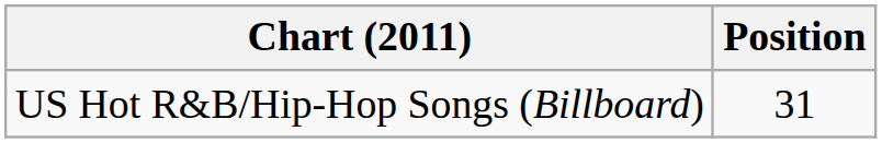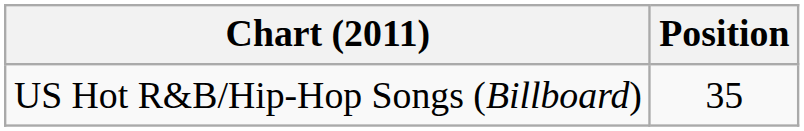US Hot R&B/Hip-Hop Songs (Billboard) | Position: 31 -> 35
